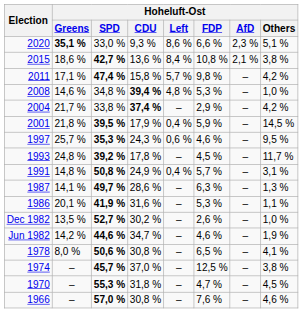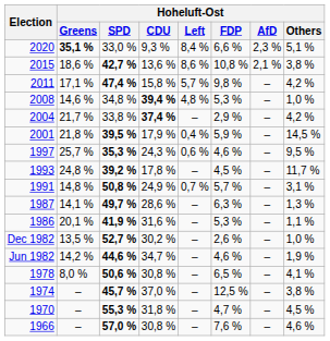2020 | Hoheluft-Ost / Left: 8,6 % -> 8,4 %
2015 | Hoheluft-Ost / Left: 8,4 % -> 8,6 %
1991 | Hoheluft-Ost / Left: 0,4 % -> 0,7 %
